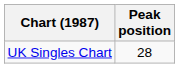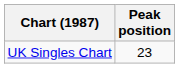UK Singles Chart | Peak position: 28 -> 23
